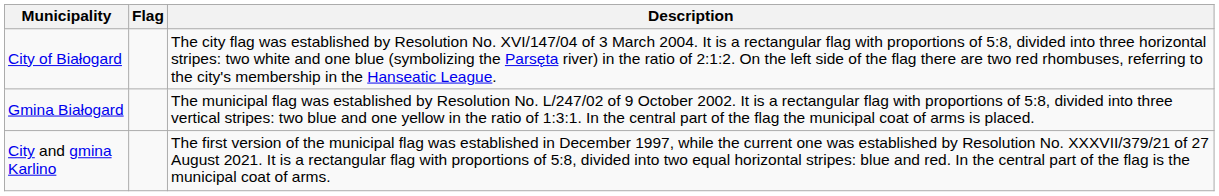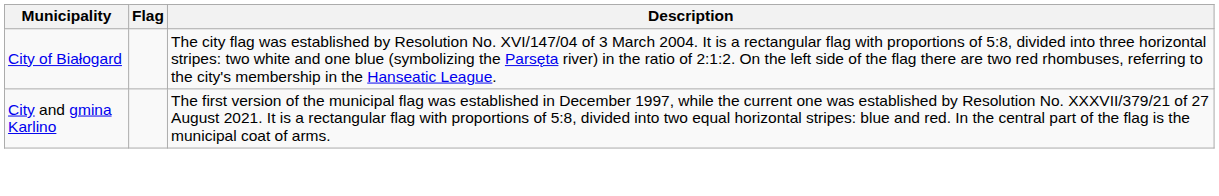- row: Gmina Białogard | The municipal flag was established by Resolution No. L/247/02 of 9 October 2002. It is a rectangular flag with proportions of 5:8, divided into three vertical stripes: two blue and one yellow in the ratio of 1:3:1. In the central part of the flag the municipal coat of arms is placed.
